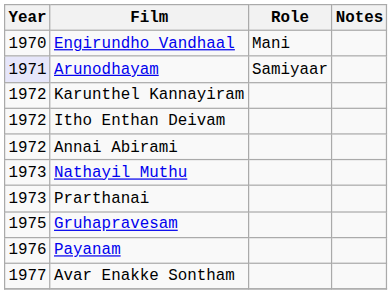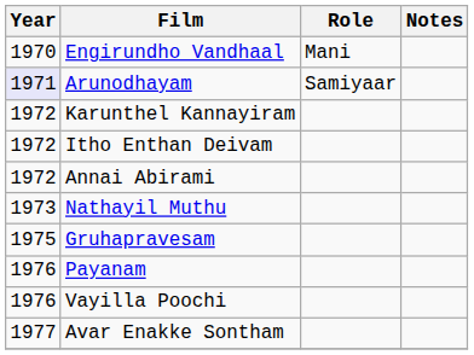- row: 1973 | Prarthanai
+ row: 1976 | Vayilla Poochi
